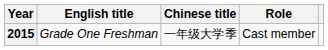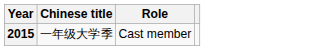- column: English title | Grade One Freshman
